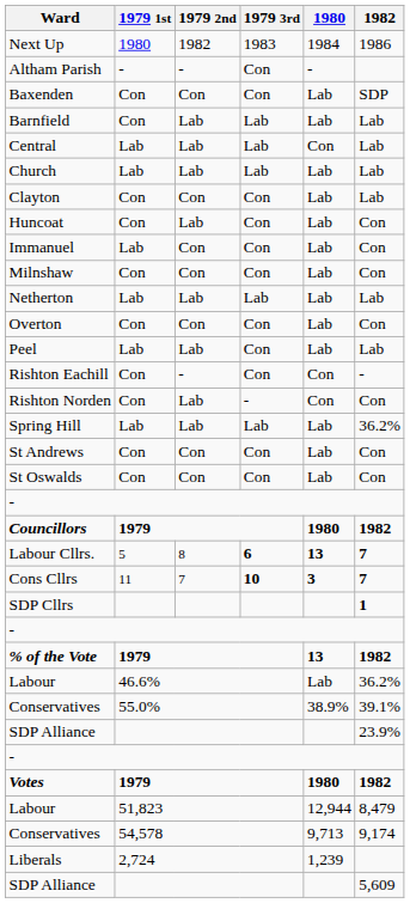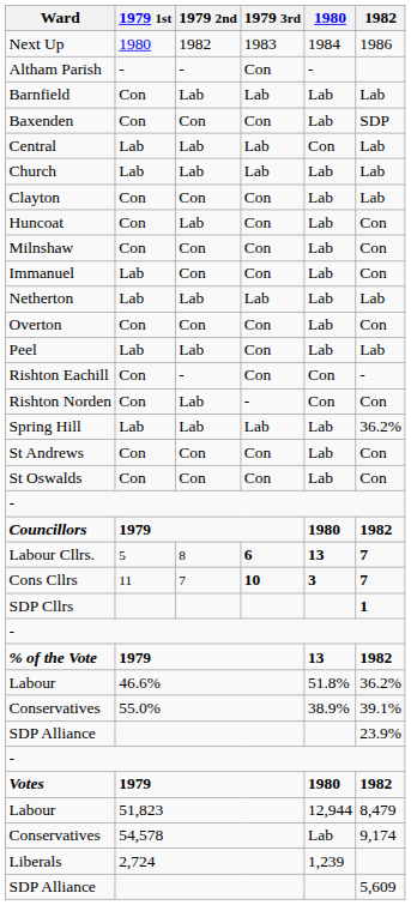rows swapped: Barnfield <-> Baxenden
rows swapped: Immanuel <-> Milnshaw
Labour / 46.6% | 1980: Lab -> 51.8%
Conservatives / 54,578 | 1980: 9,713 -> Lab
